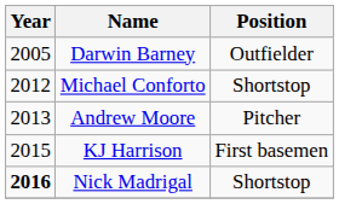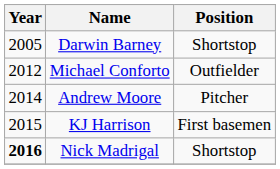Darwin Barney | Position: Outfielder -> Shortstop
Michael Conforto | Position: Shortstop -> Outfielder
Andrew Moore | Year: 2013 -> 2014
